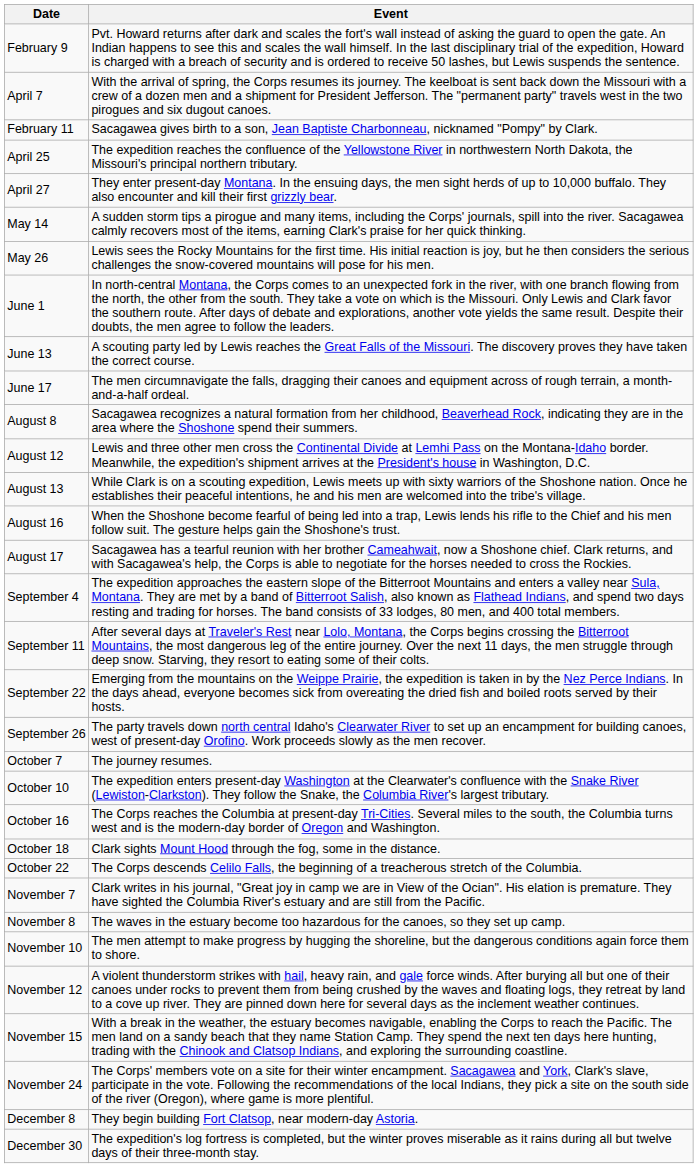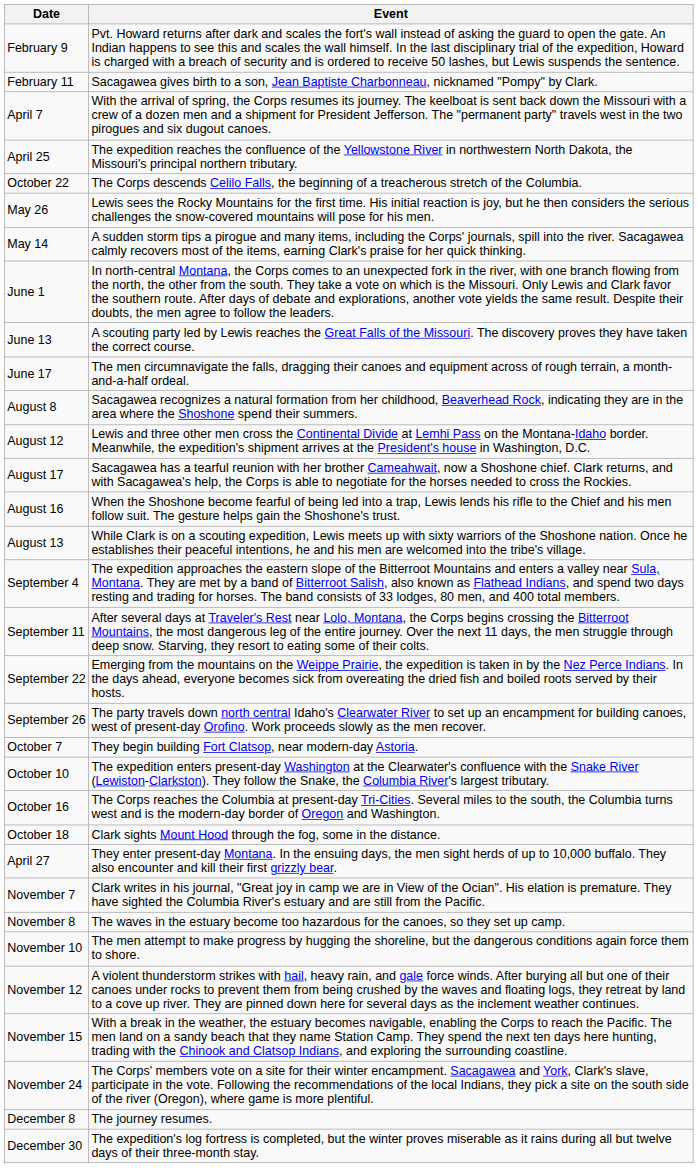rows swapped: February 11 <-> April 7
rows swapped: April 27 <-> October 22
rows swapped: May 14 <-> May 26
rows swapped: August 13 <-> August 17
October 7 | Event: The journey resumes. -> They begin building Fort Clatsop, near modern-day Astoria.
December 8 | Event: They begin building Fort Clatsop, near modern-day Astoria. -> The journey resumes.
